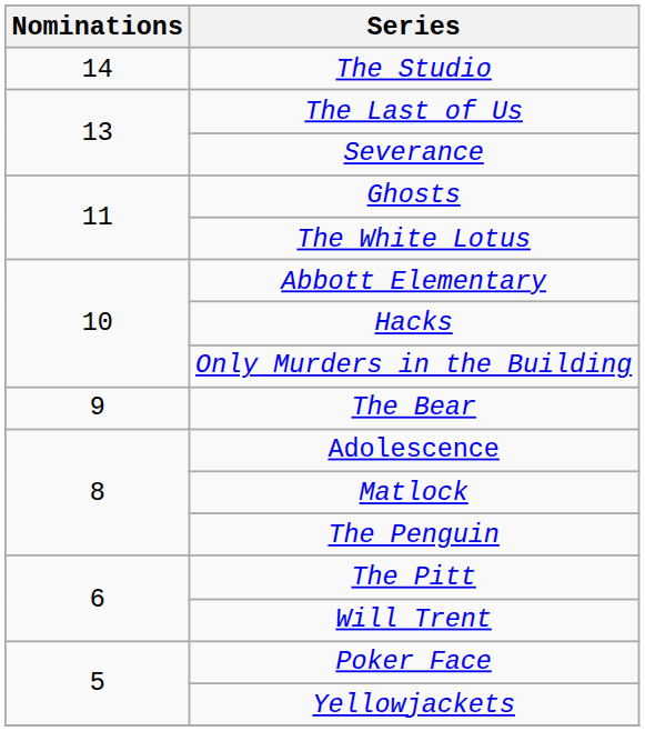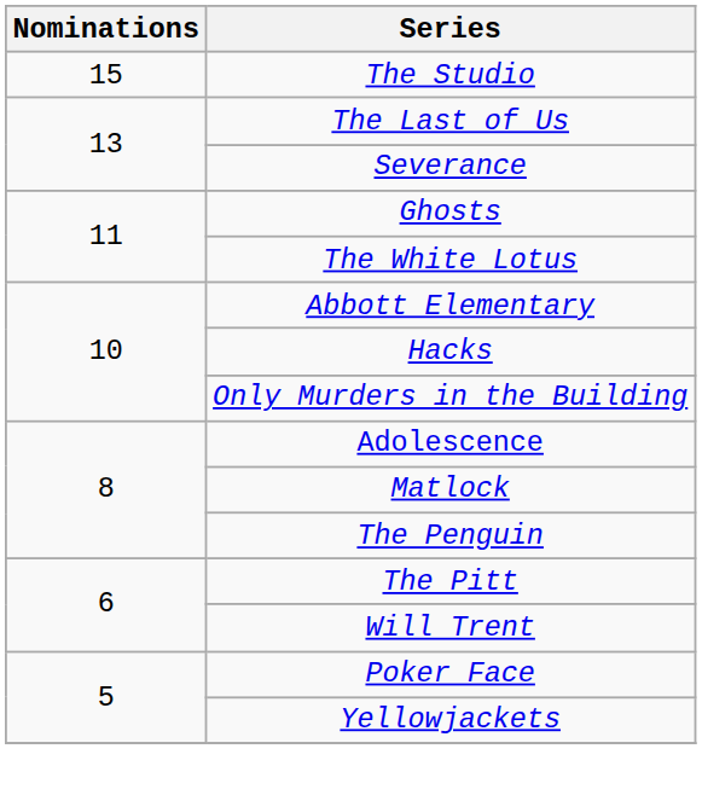The Studio | Nominations: 14 -> 15
- row: 9 | The Bear
